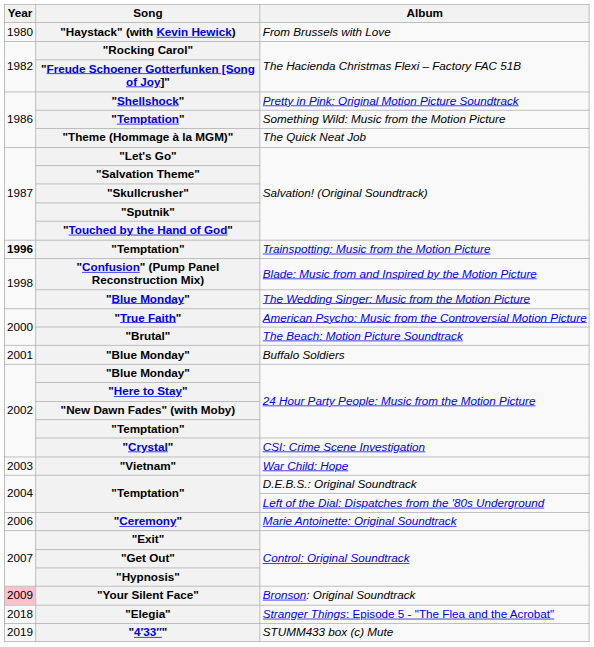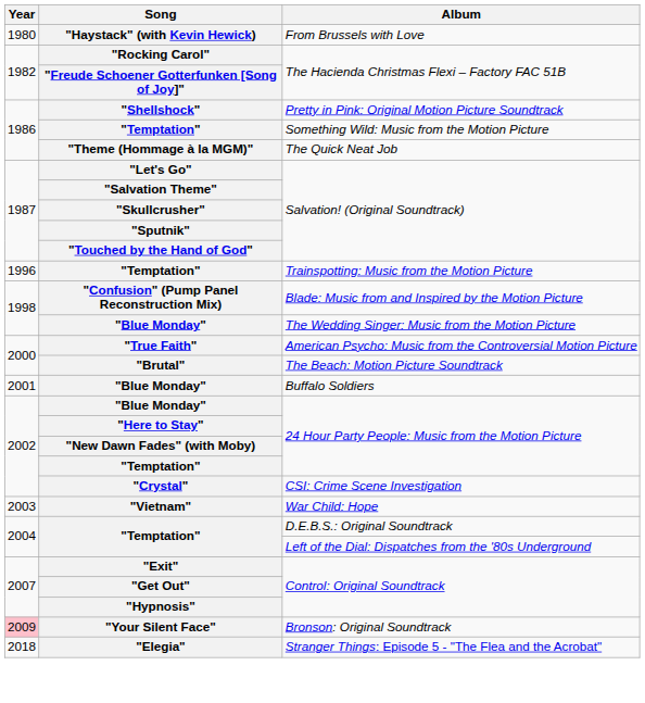Trainspotting: Music from the Motion Picture | Year: bold -> normal
- row: 2006 | "Ceremony" | Marie Antoinette: Original Soundtrack
- row: 2019 | "4′33″" | STUMM433 box (c) Mute
